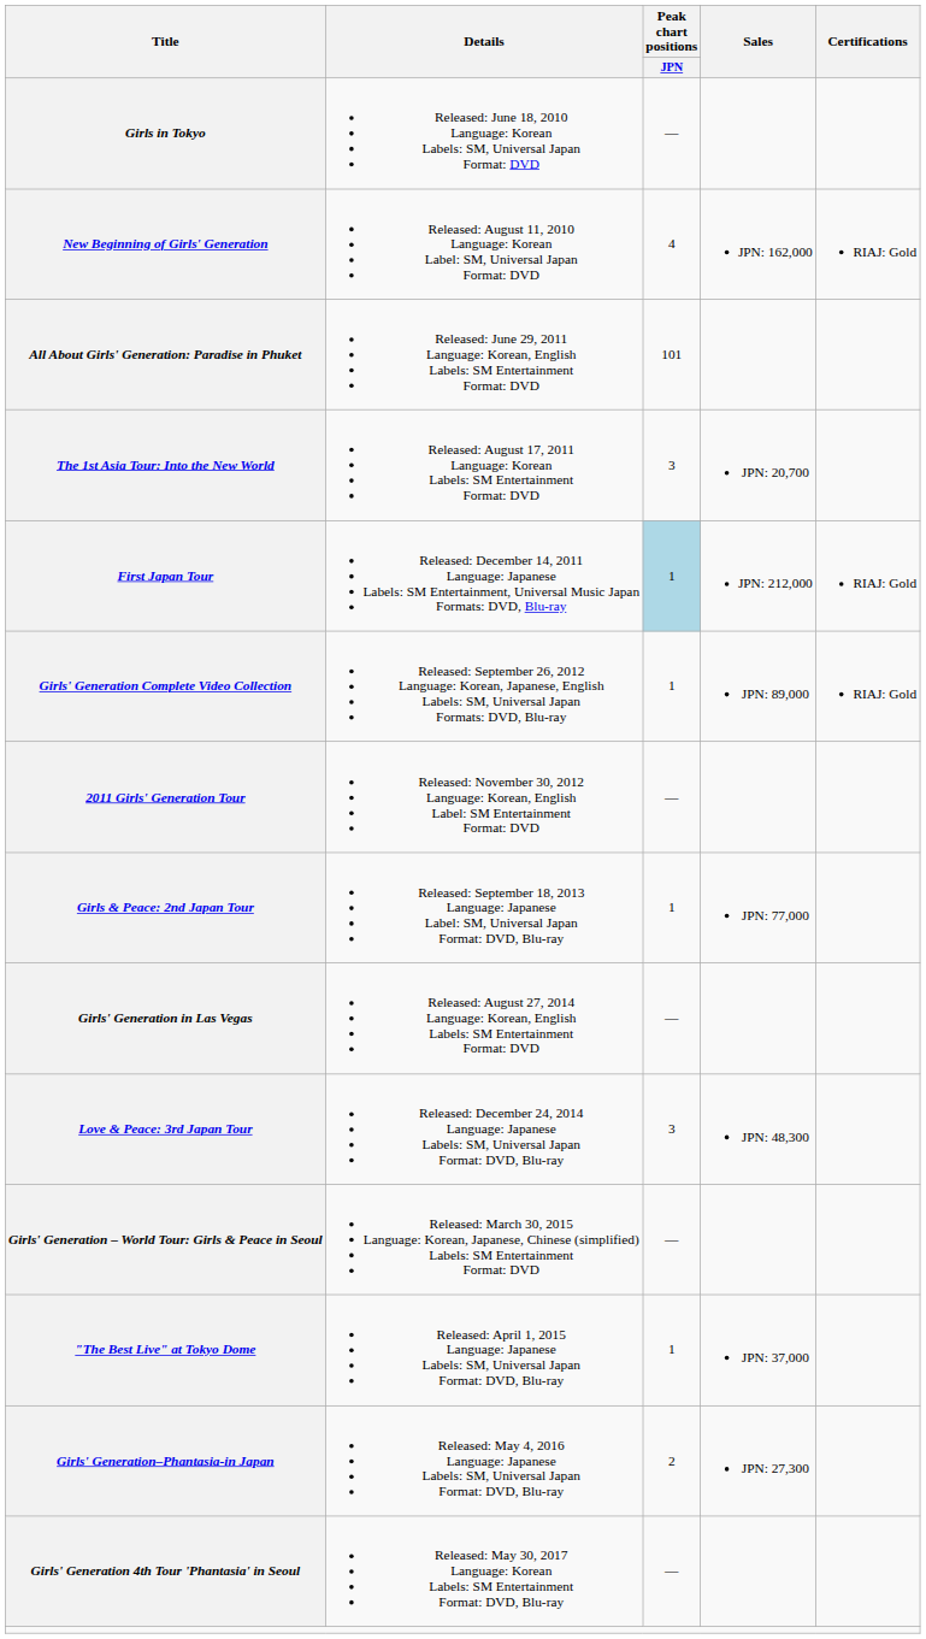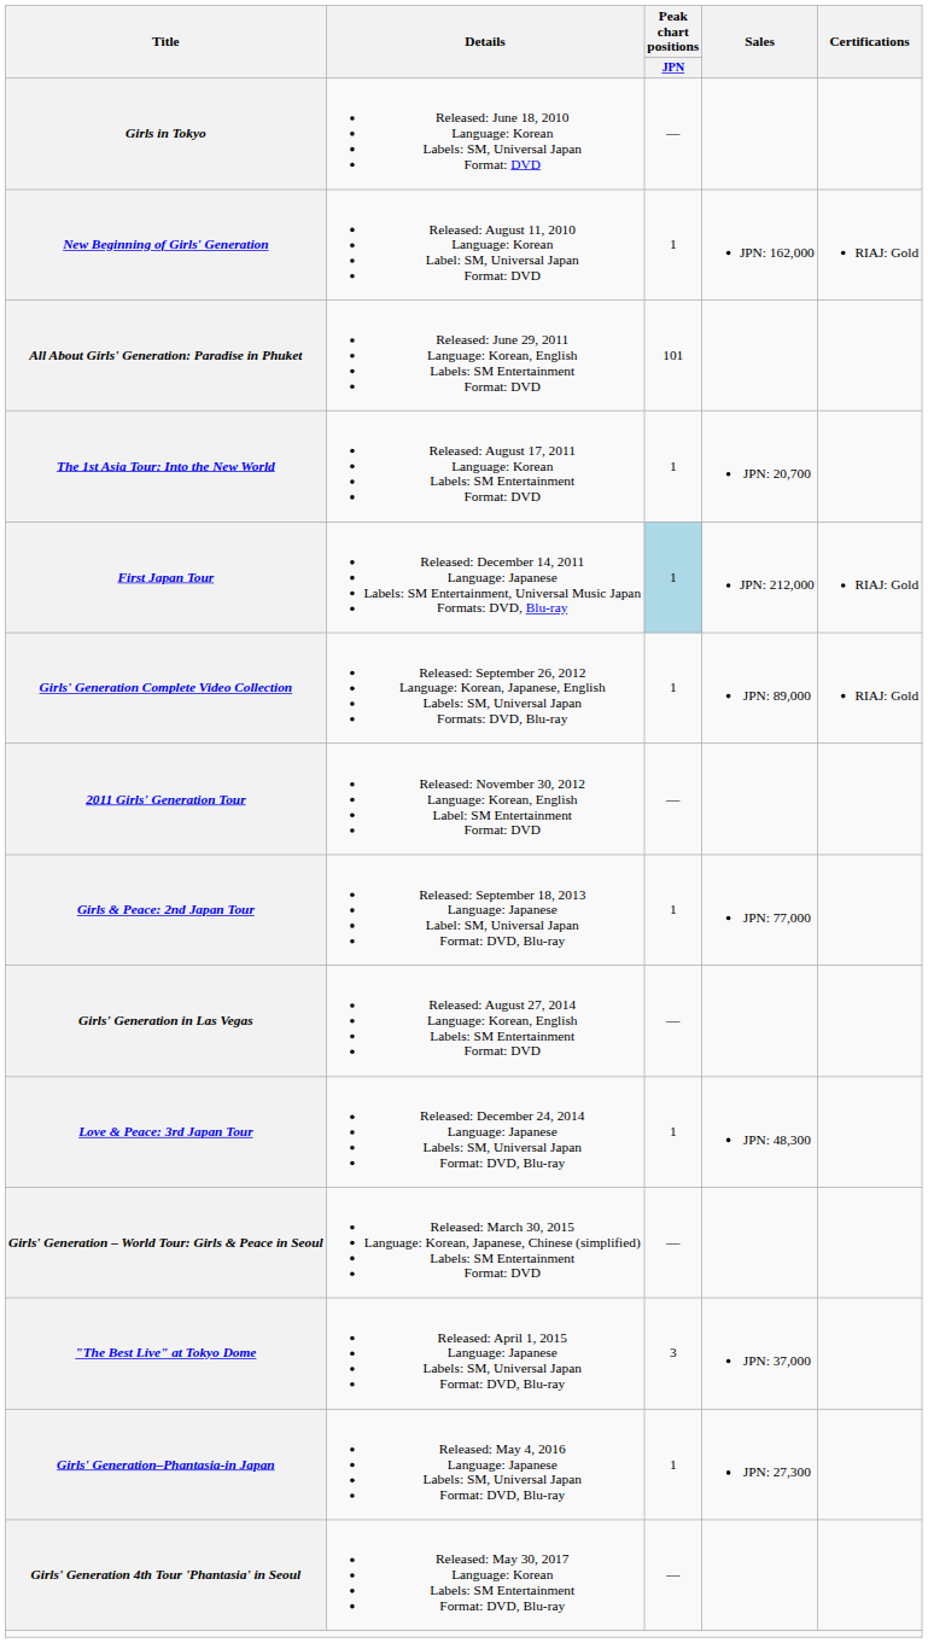New Beginning of Girls' Generation | Peak chart positions / JPN: 4 -> 1
The 1st Asia Tour: Into the New World | Peak chart positions / JPN: 3 -> 1
Love & Peace: 3rd Japan Tour | Peak chart positions / JPN: 3 -> 1
"The Best Live" at Tokyo Dome | Peak chart positions / JPN: 1 -> 3
Girls' Generation–Phantasia-in Japan | Peak chart positions / JPN: 2 -> 1
